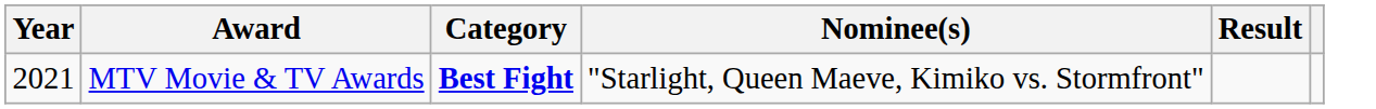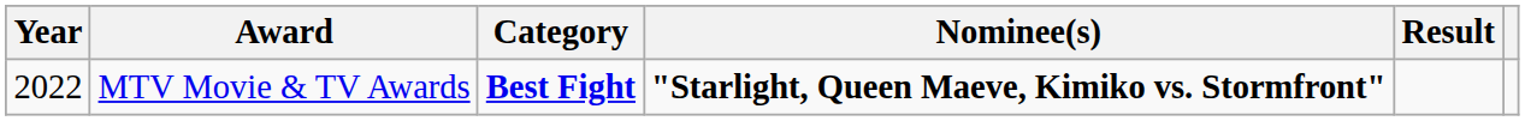MTV Movie & TV Awards | Year: 2021 -> 2022
MTV Movie & TV Awards | Nominee(s): normal -> bold
